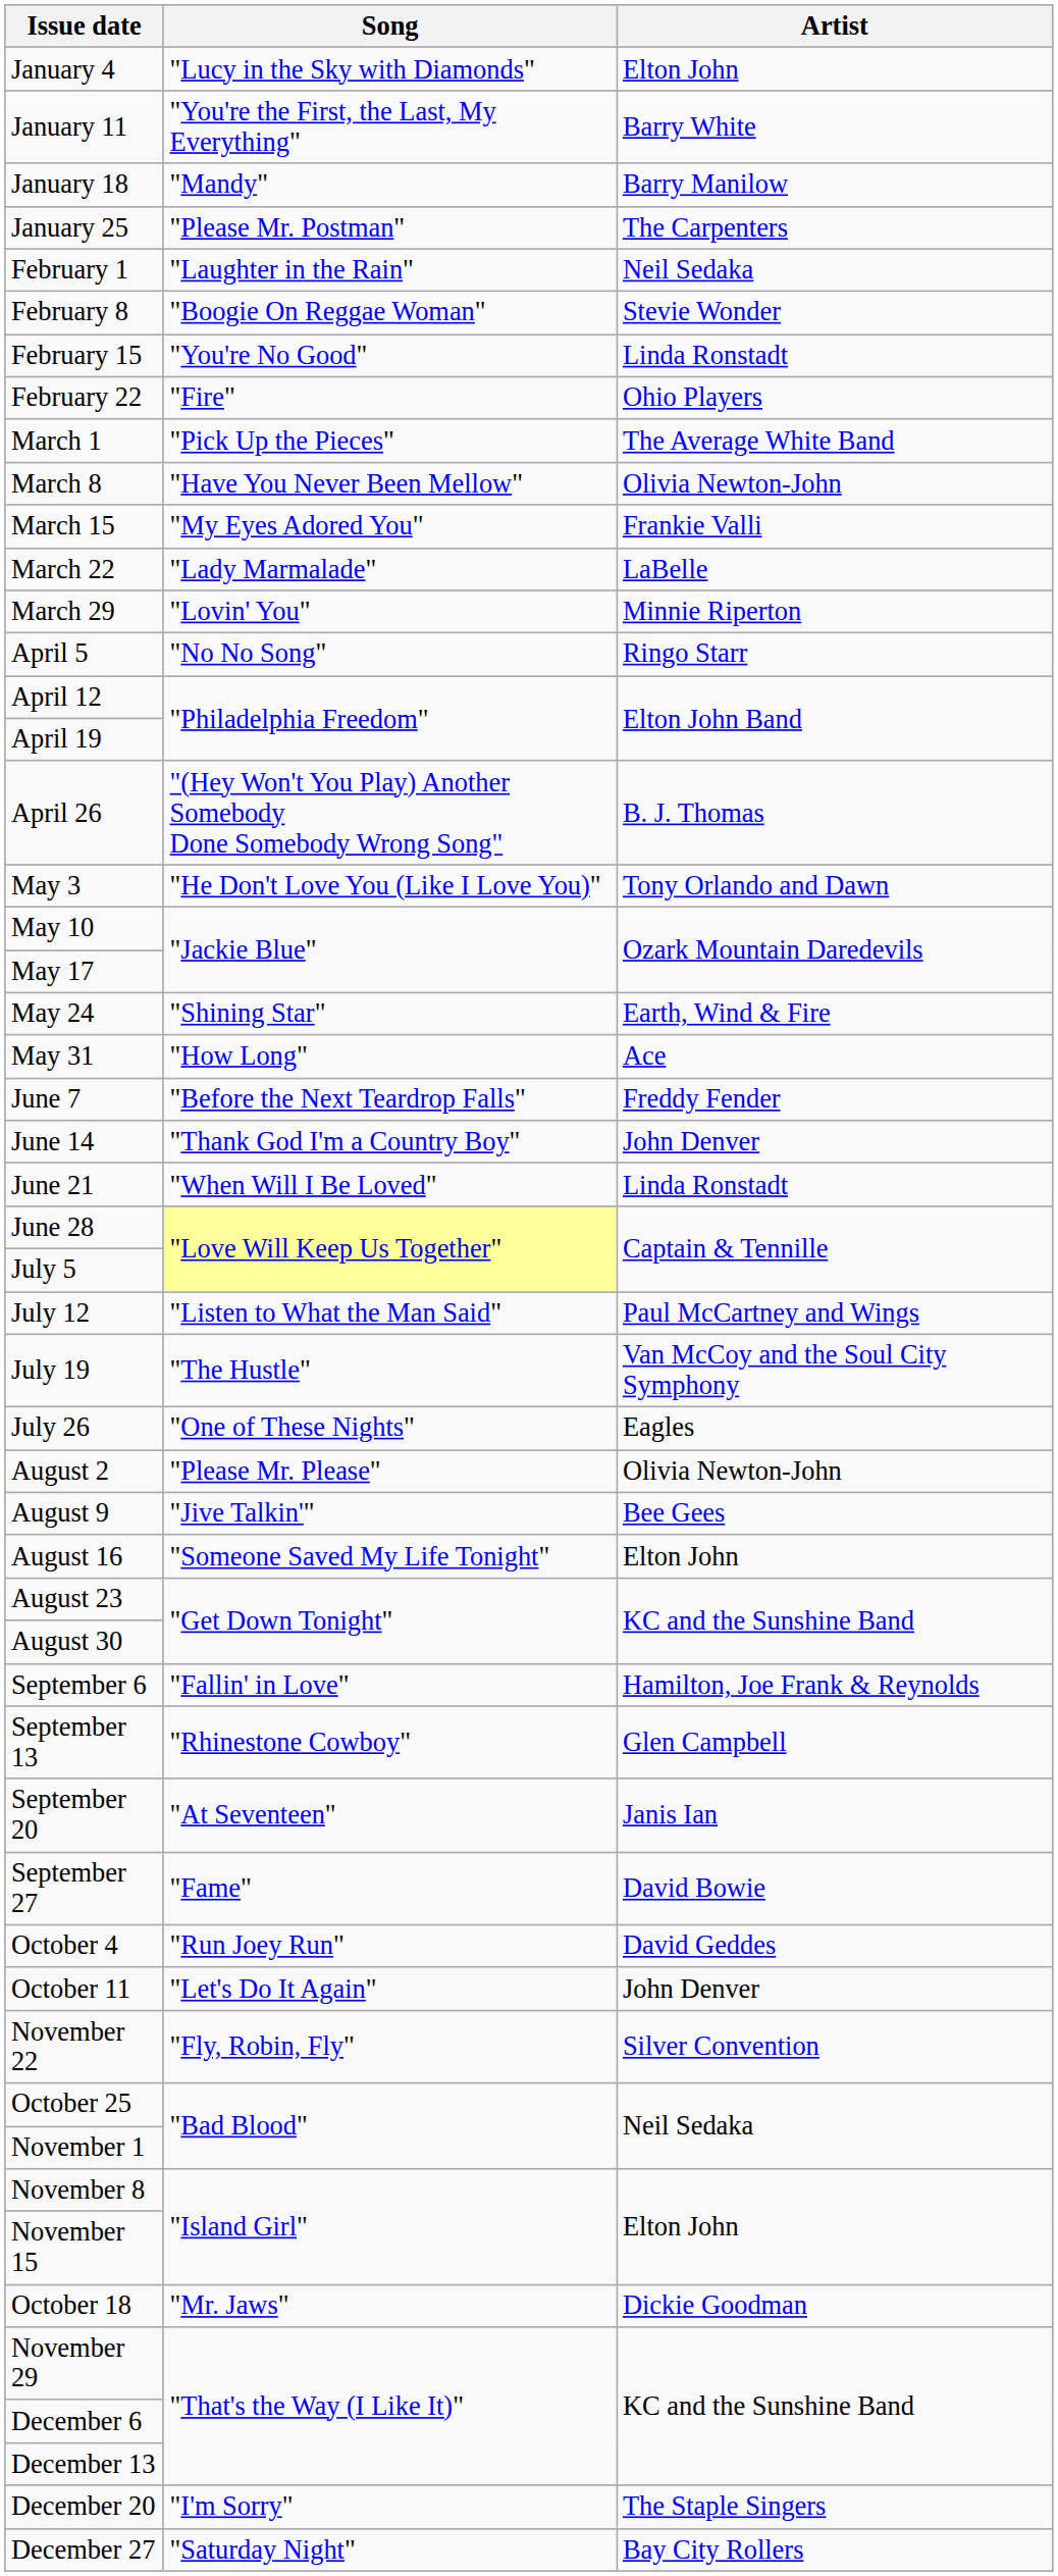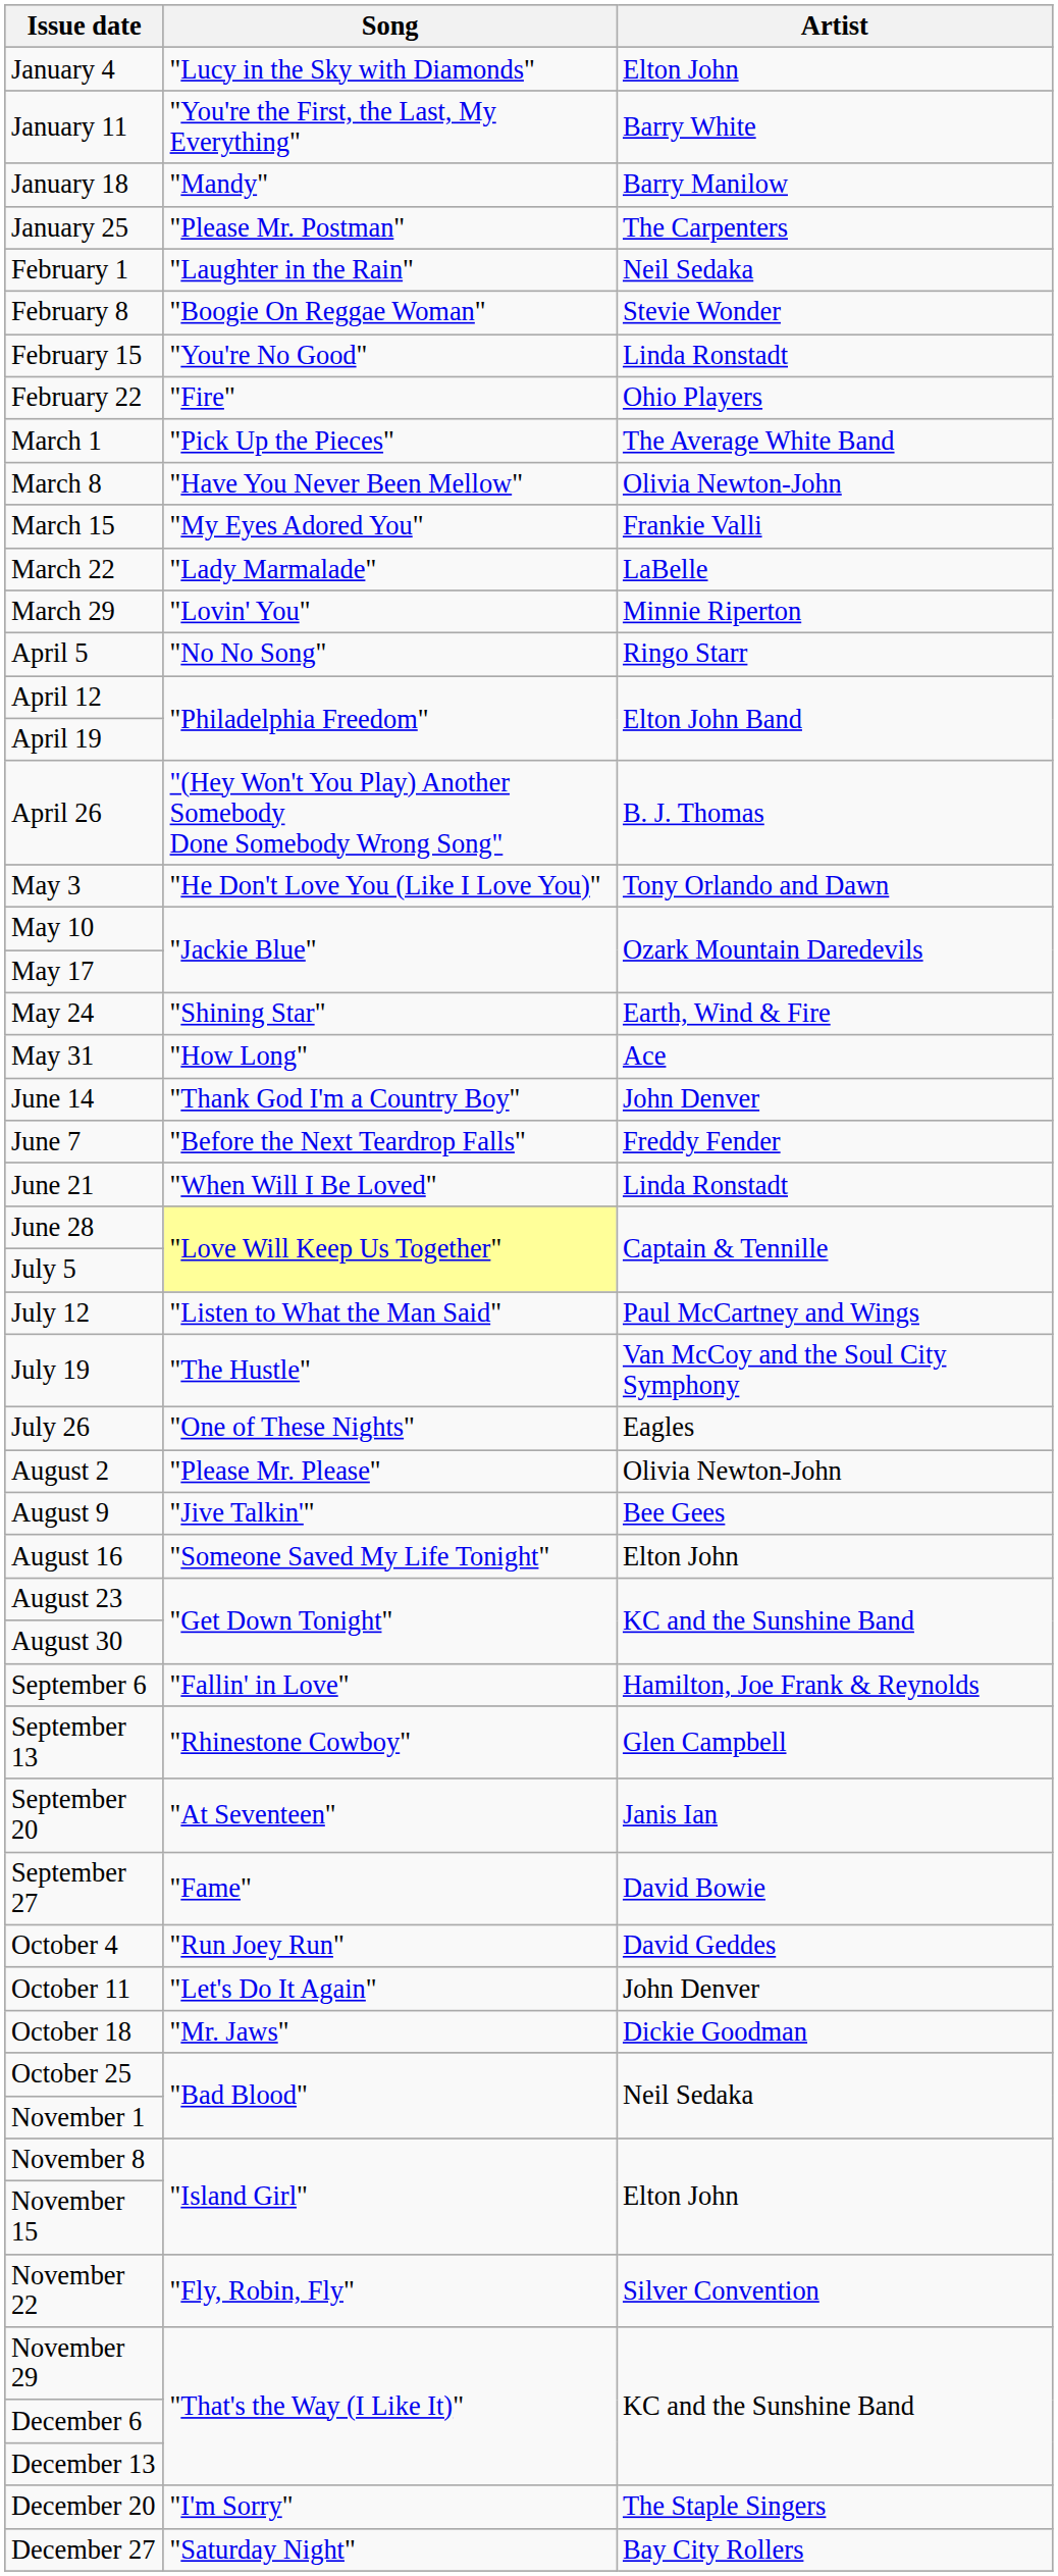rows swapped: June 7 <-> June 14
rows swapped: October 18 <-> November 22
